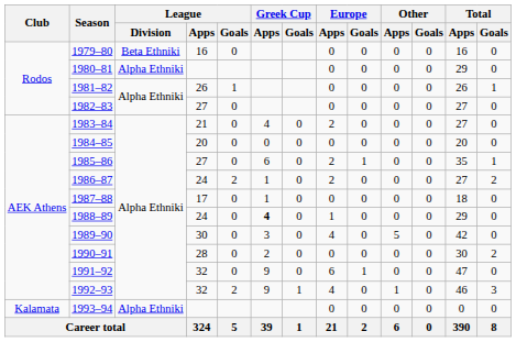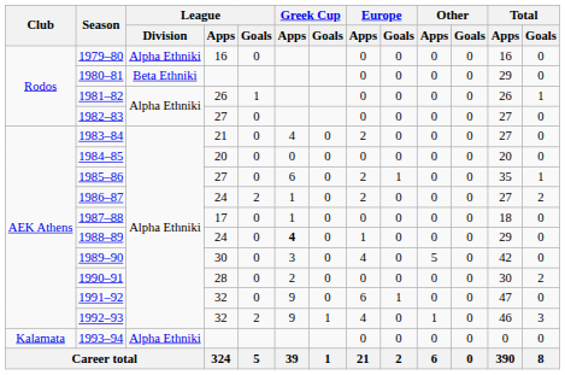1979–80 | League / Division: Beta Ethniki -> Alpha Ethniki
1980–81 | League / Division: Alpha Ethniki -> Beta Ethniki
